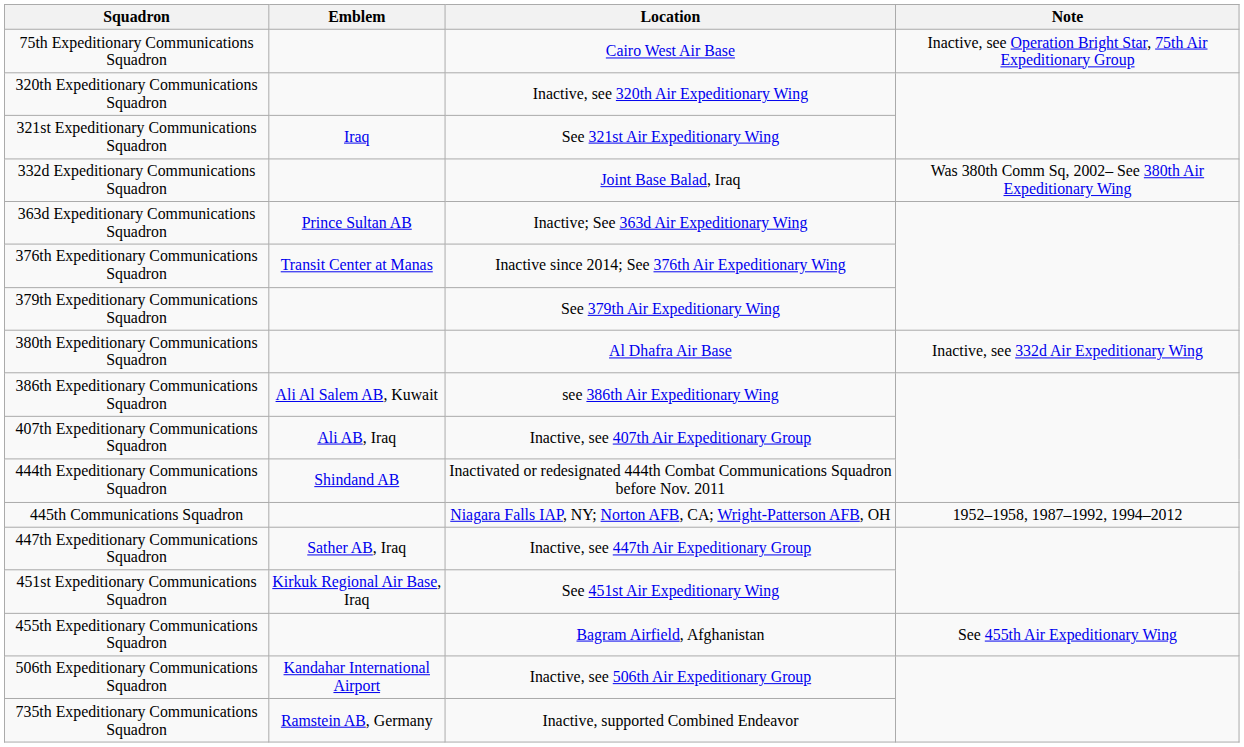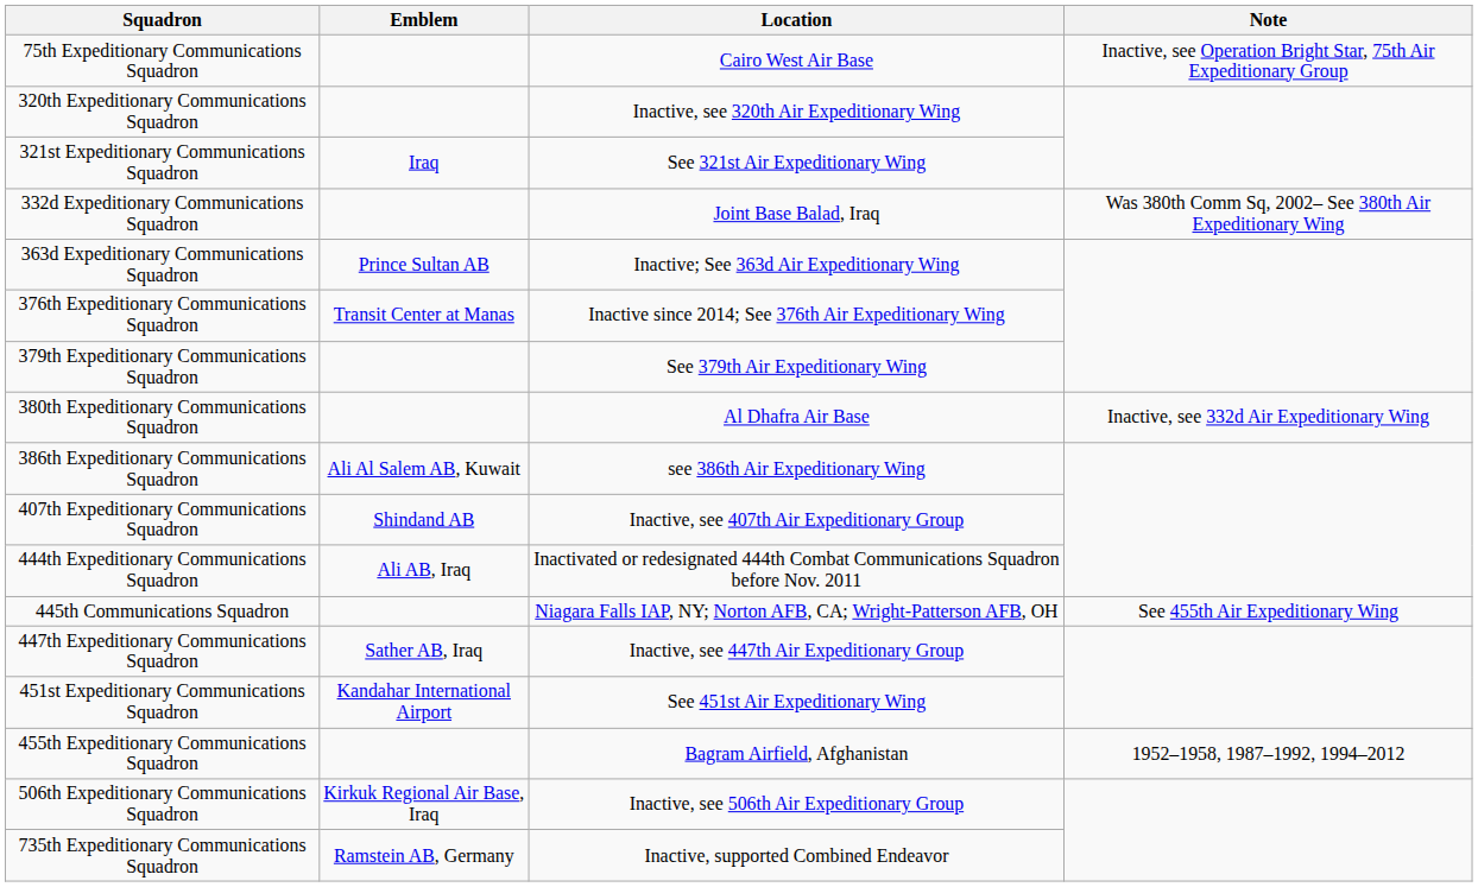407th Expeditionary Communications Squadron | Emblem: Ali AB, Iraq -> Shindand AB
444th Expeditionary Communications Squadron | Emblem: Shindand AB -> Ali AB, Iraq
445th Communications Squadron | Note: 1952–1958, 1987–1992, 1994–2012 -> See 455th Air Expeditionary Wing
451st Expeditionary Communications Squadron | Emblem: Kirkuk Regional Air Base, Iraq -> Kandahar International Airport
455th Expeditionary Communications Squadron | Note: See 455th Air Expeditionary Wing -> 1952–1958, 1987–1992, 1994–2012
506th Expeditionary Communications Squadron | Emblem: Kandahar International Airport -> Kirkuk Regional Air Base, Iraq
